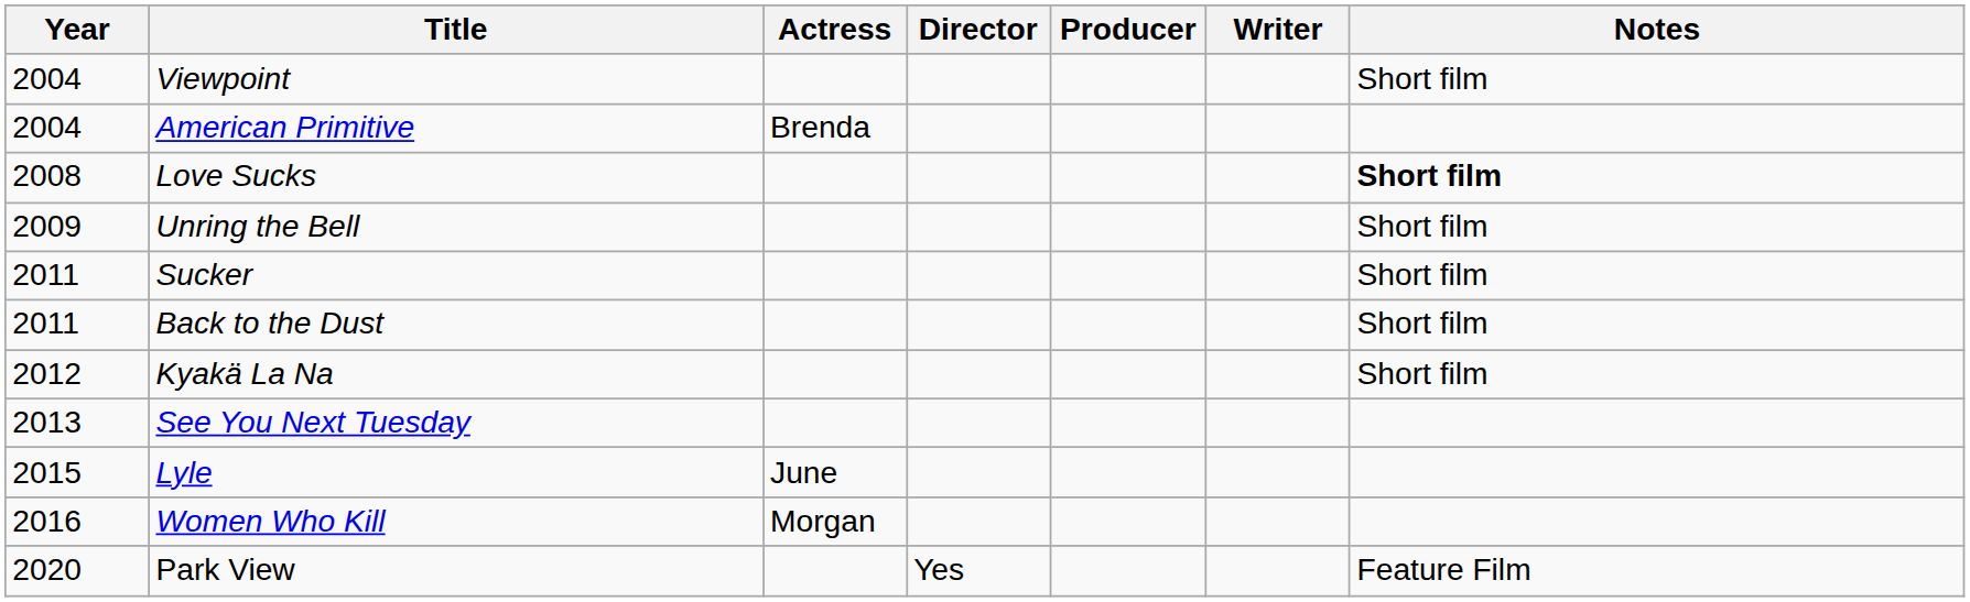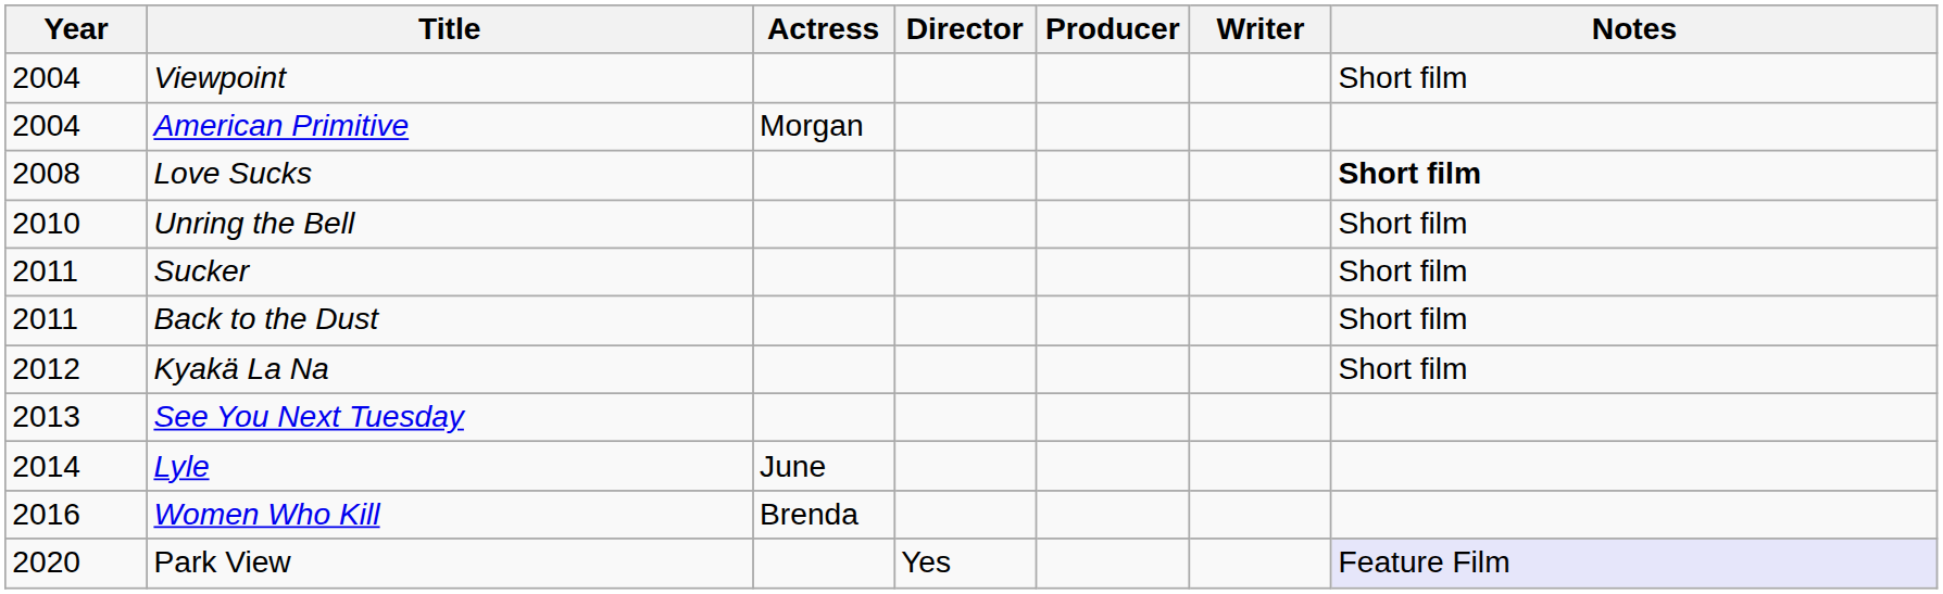American Primitive | Actress: Brenda -> Morgan
Unring the Bell | Year: 2009 -> 2010
Lyle | Year: 2015 -> 2014
Women Who Kill | Actress: Morgan -> Brenda
Park View | Notes: no background -> lavender background
